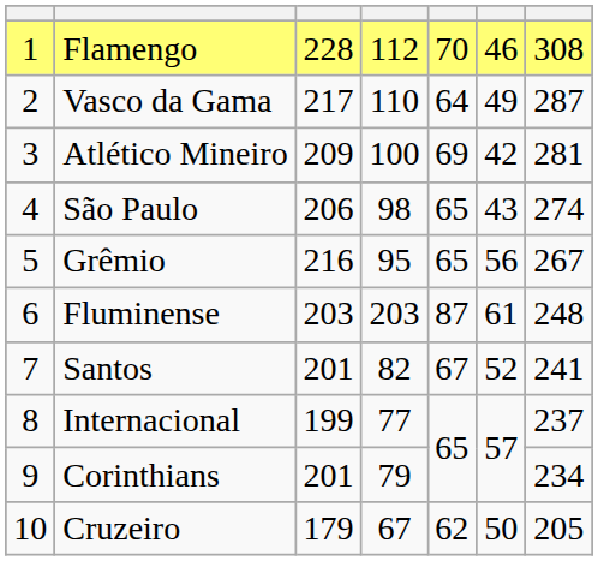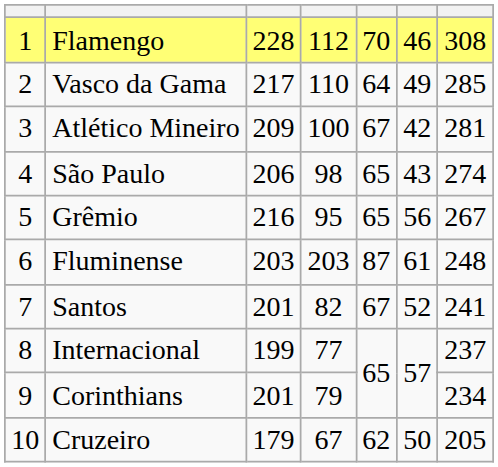Vasco da Gama | column 7: 287 -> 285
Atlético Mineiro | column 5: 69 -> 67
